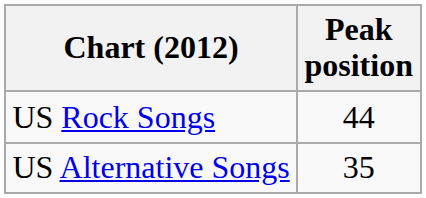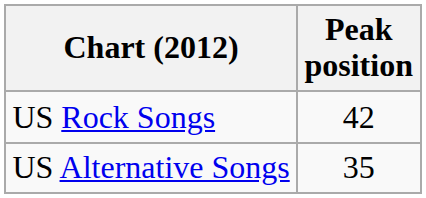US Rock Songs | Peak position: 44 -> 42
